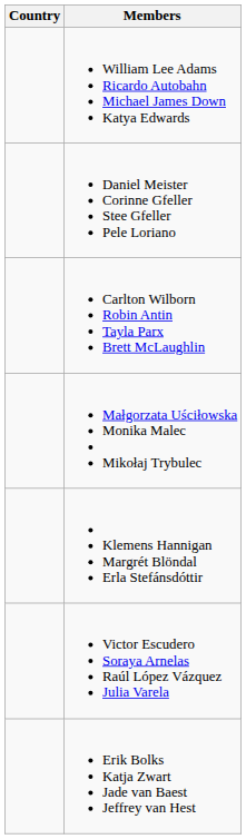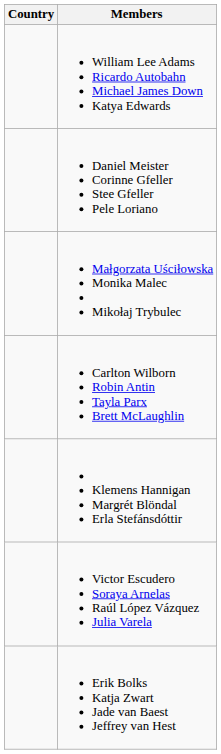rows swapped: Carlton Wilborn Robin Antin Tayla Parx Brett McLaughlin <-> Małgorzata Uściłowska Monika Malec Mikołaj Trybulec
